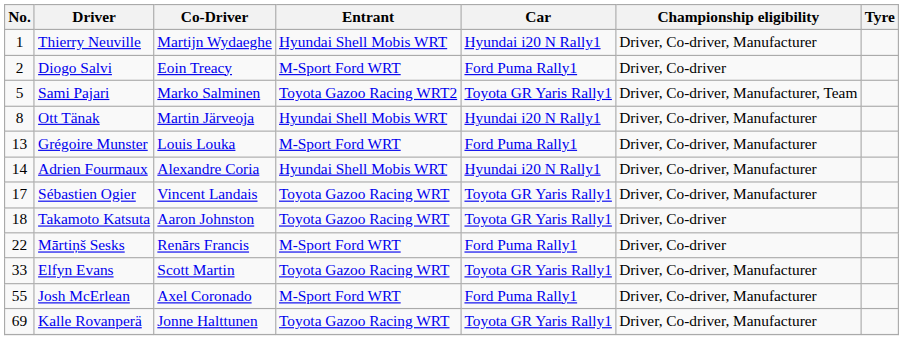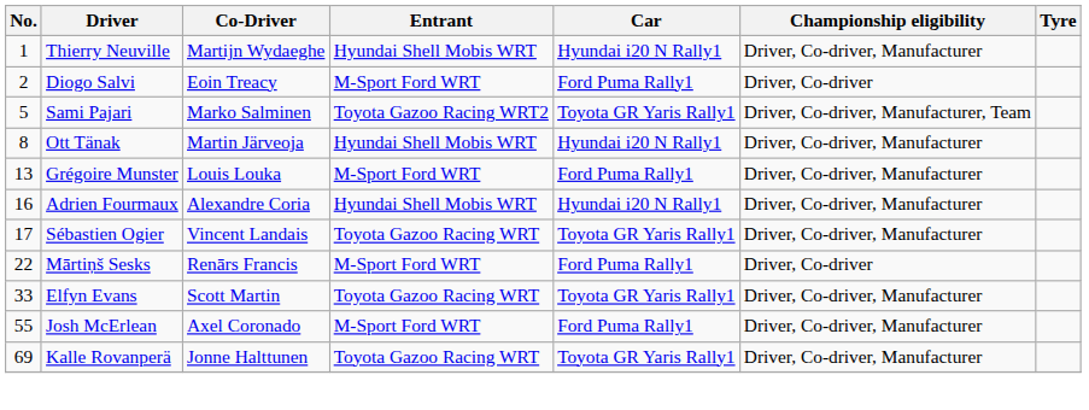Adrien Fourmaux | No.: 14 -> 16
- row: 18 | Takamoto Katsuta | Aaron Johnston | Toyota Gazoo Racing WRT | Toyota GR Yaris Rally1 | Driver, Co-driver
